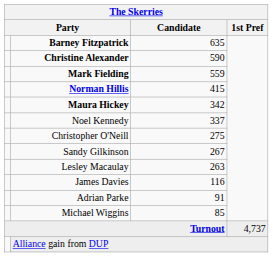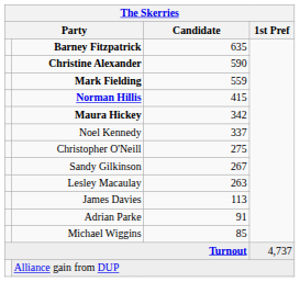James Davies | Candidate: 116 -> 113
